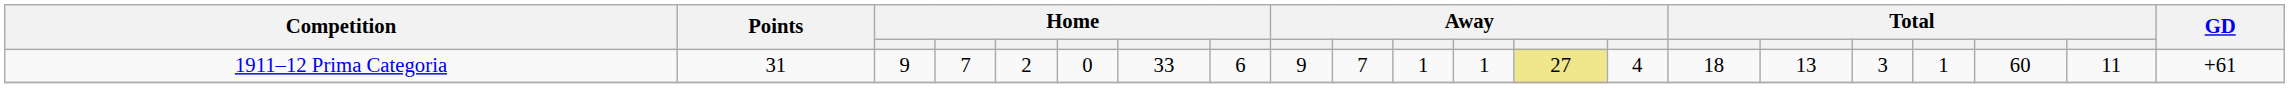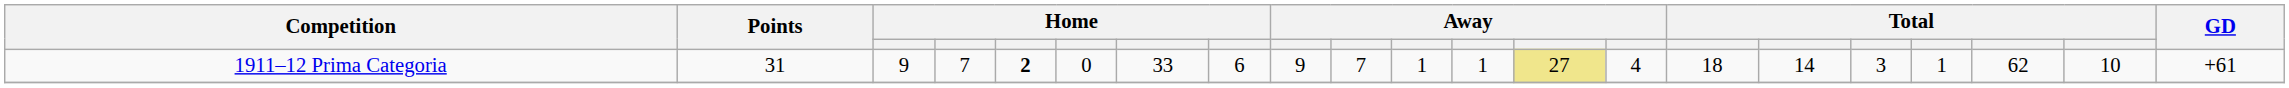1911–12 Prima Categoria | column 5: normal -> bold
1911–12 Prima Categoria | column 16: 13 -> 14
1911–12 Prima Categoria | column 19: 60 -> 62
1911–12 Prima Categoria | column 20: 11 -> 10
